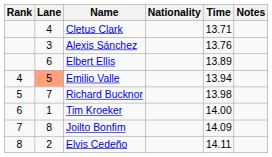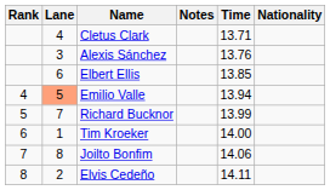columns swapped: Nationality <-> Notes
Elbert Ellis | Time: 13.89 -> 13.85
Richard Bucknor | Time: 13.98 -> 13.99
Joilto Bonfim | Time: 14.09 -> 14.06
